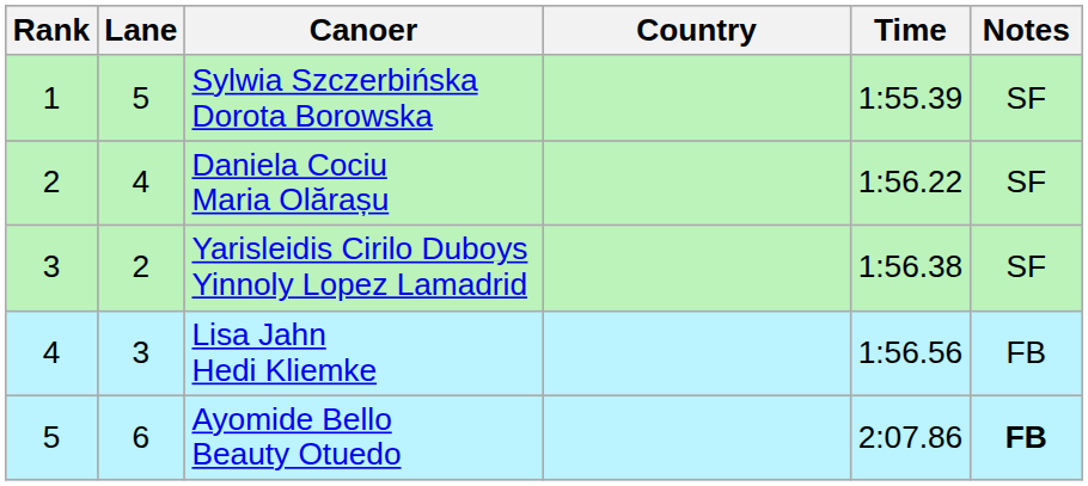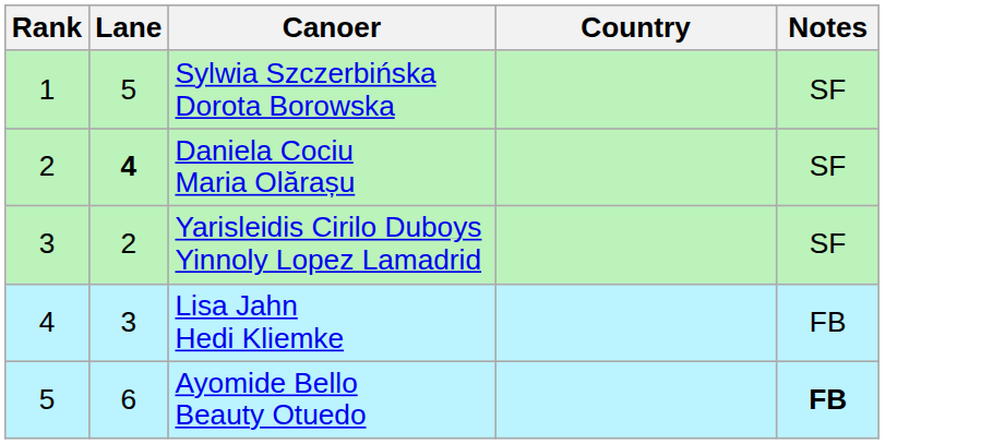- column: Time | 1:55.39 | 1:56.22 | 1:56.38 | 1:56.56 | 2:07.86
Daniela Cociu Maria Olărașu | Lane: normal -> bold
